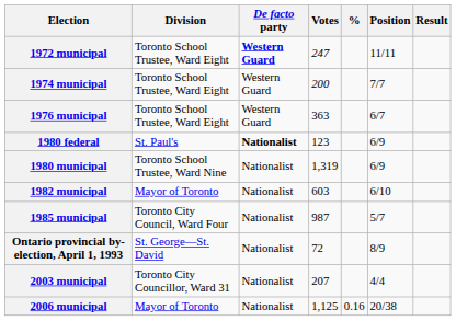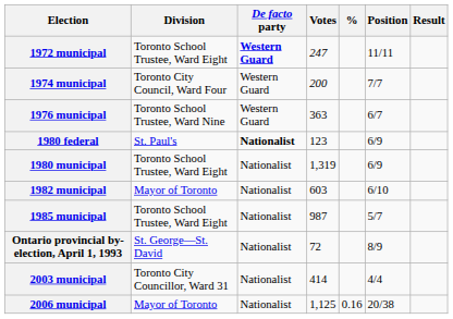1974 municipal | Division: Toronto School Trustee, Ward Eight -> Toronto City Council, Ward Four
1976 municipal | Division: Toronto School Trustee, Ward Eight -> Toronto School Trustee, Ward Nine
1980 municipal | Division: Toronto School Trustee, Ward Nine -> Toronto School Trustee, Ward Eight
1985 municipal | Division: Toronto City Council, Ward Four -> Toronto School Trustee, Ward Eight
2003 municipal | Votes: 207 -> 414
